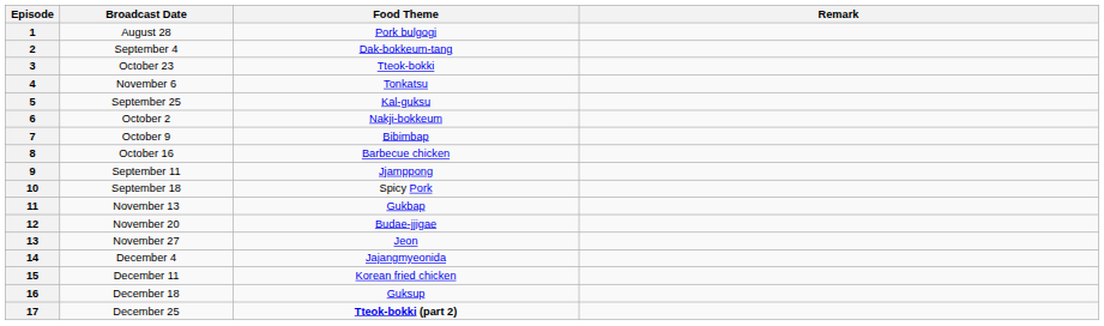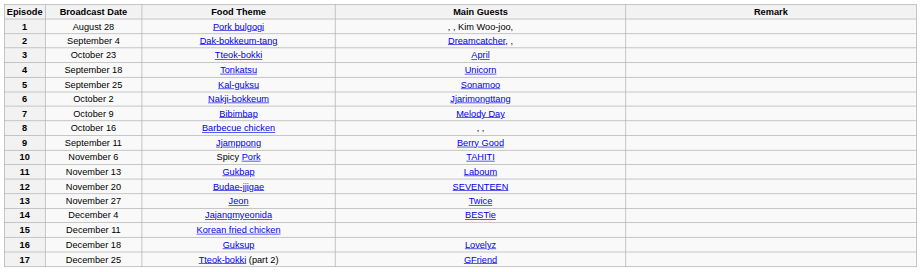+ column: Main Guests | , , Kim Woo-joo, | Dreamcatcher, , | April | Unicorn | Sonamoo | Jjarimongttang | Melody Day | , , | Berry Good | TAHITI | Laboum | SEVENTEEN | Twice | BESTie | Lovelyz | GFriend
4 | Broadcast Date: November 6 -> September 18
10 | Broadcast Date: September 18 -> November 6
17 | Food Theme: bold -> normal
